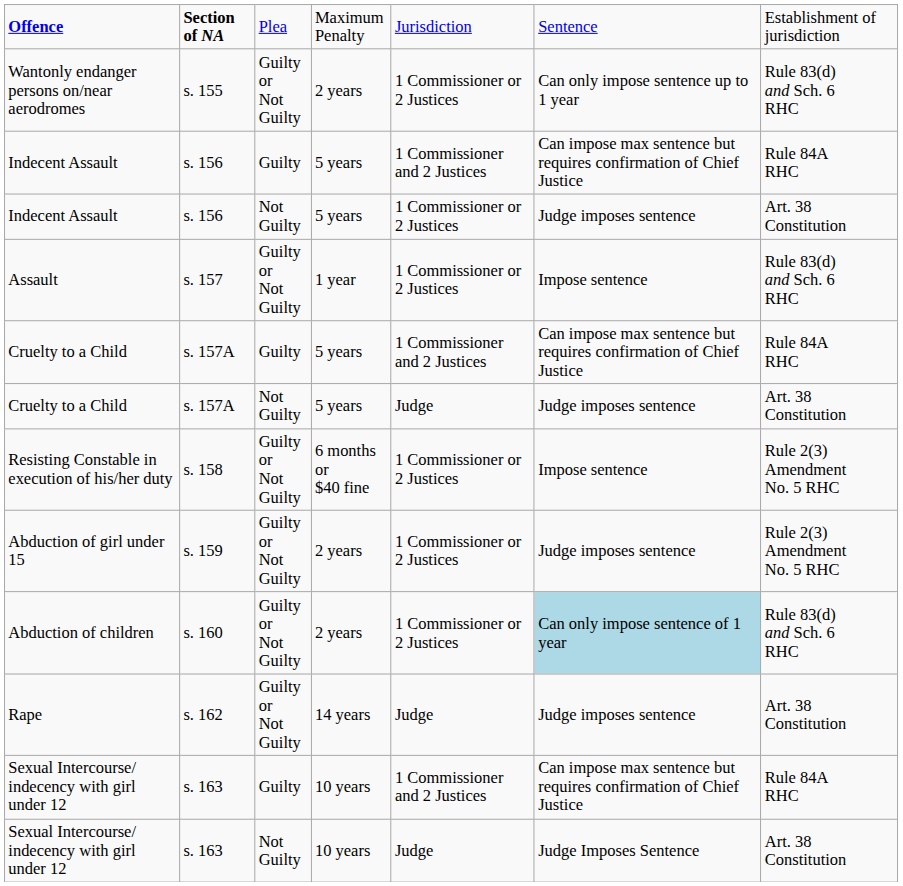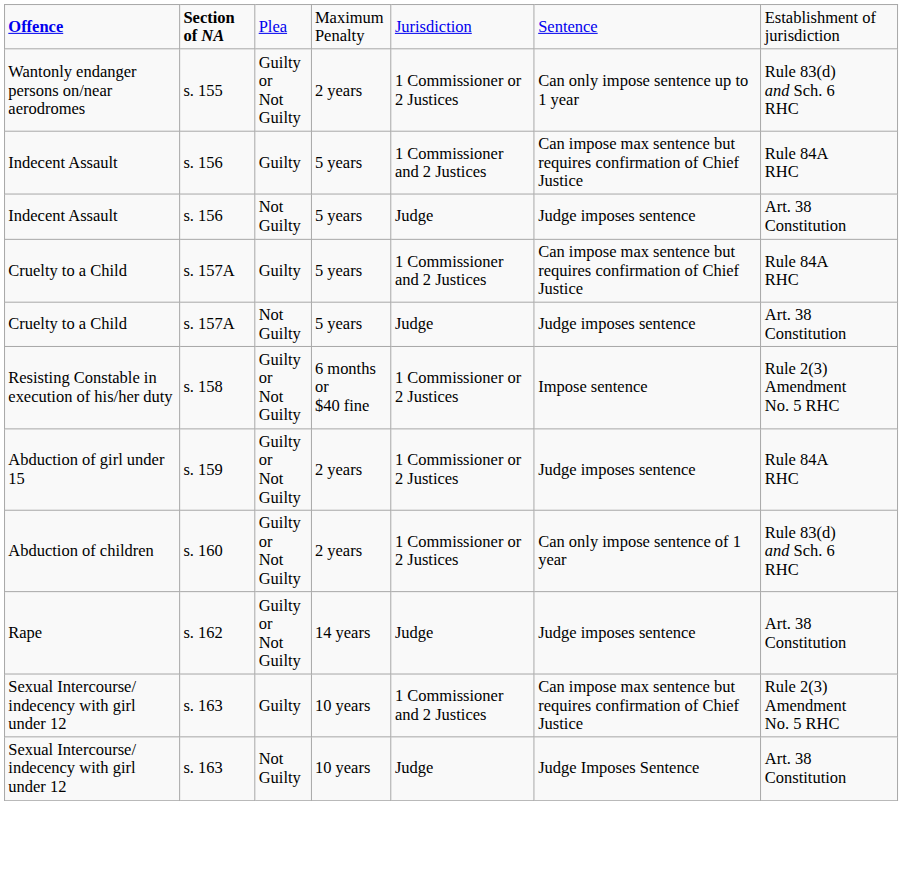Indecent Assault / Not Guilty | column 5: 1 Commissioner or 2 Justices -> Judge
- row: Assault | s. 157 | Guilty or Not Guilty | 1 year | 1 Commissioner or 2 Justices | Impose sentence | Rule 83(d) and Sch. 6 RHC
Abduction of girl under 15 | column 7: Rule 2(3) Amendment No. 5 RHC -> Rule 84A RHC
Abduction of children | column 6: lightblue background -> no background
Sexual Intercourse/ indecency with girl under 12 / Guilty | column 7: Rule 84A RHC -> Rule 2(3) Amendment No. 5 RHC
